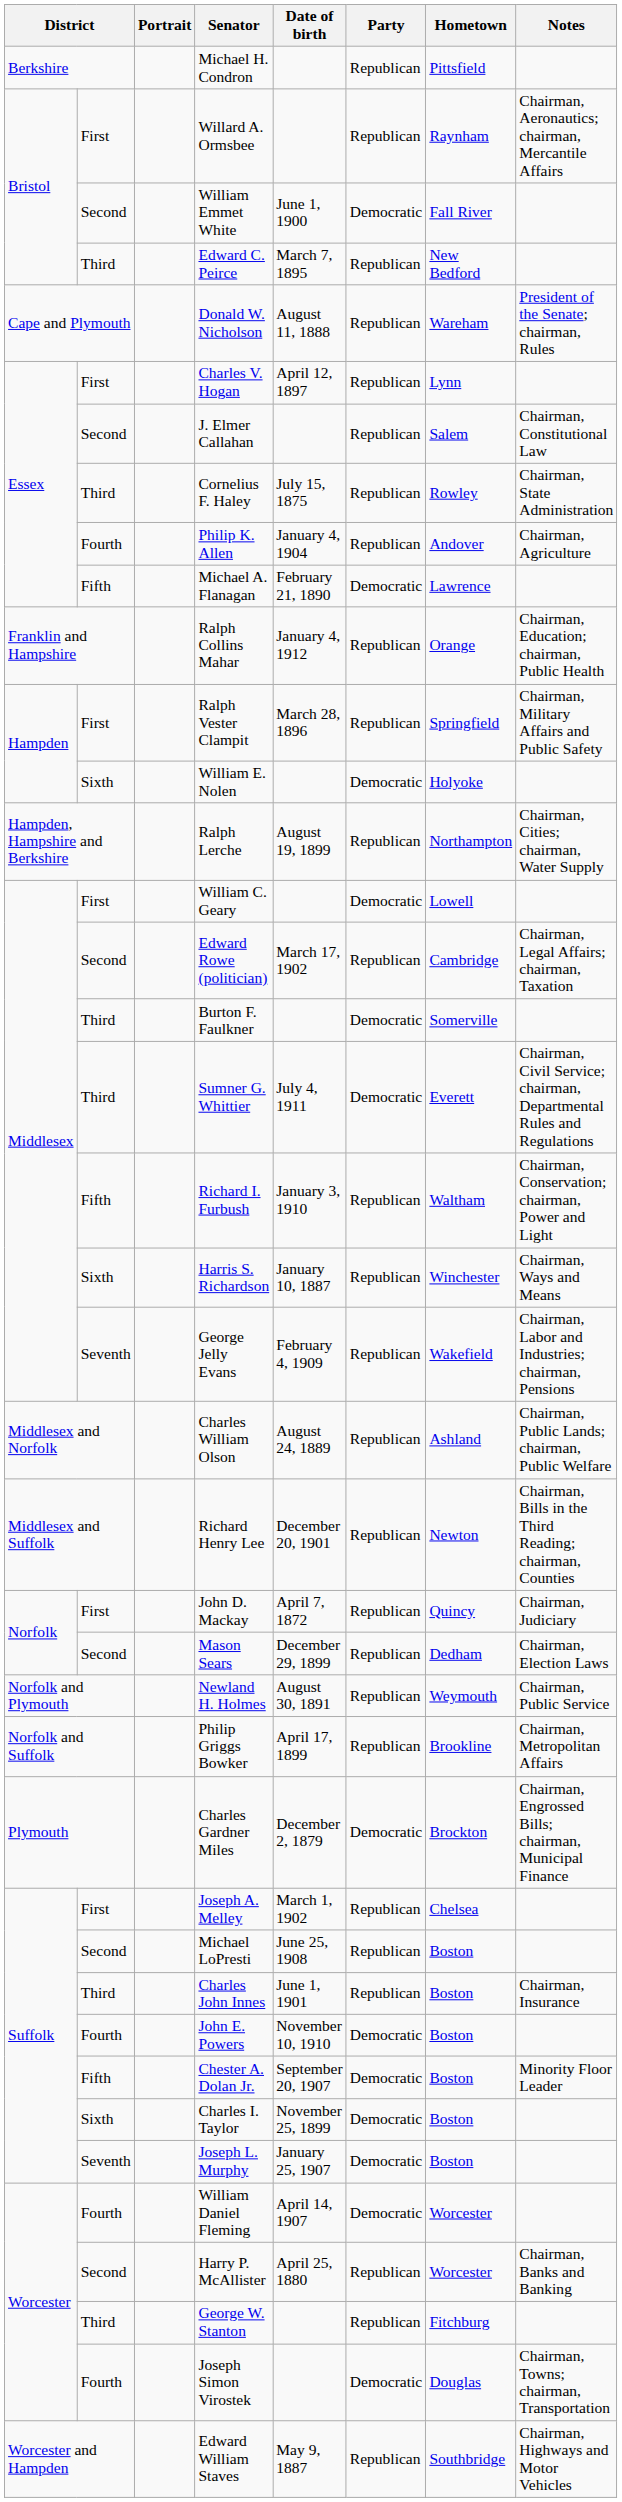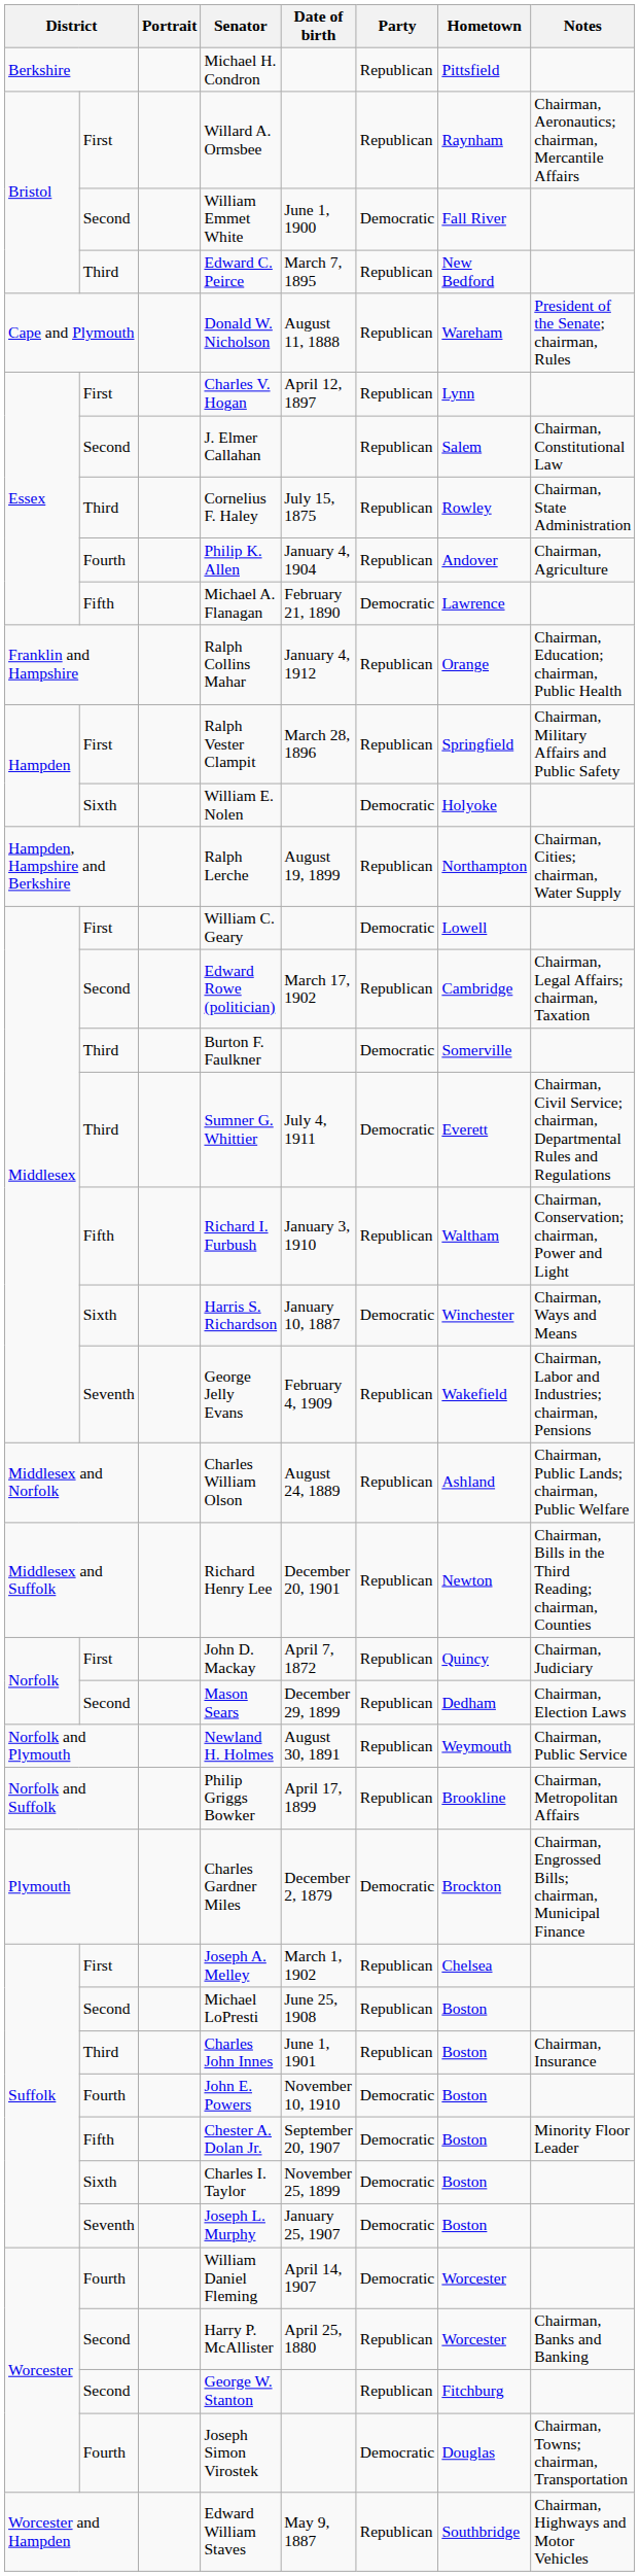Harris S. Richardson | Party: Republican -> Democratic
George W. Stanton | column 2: Third -> Second
